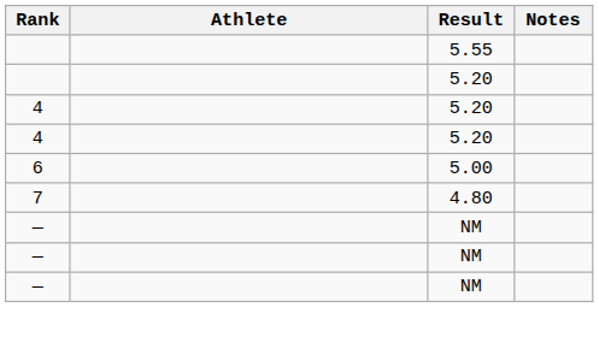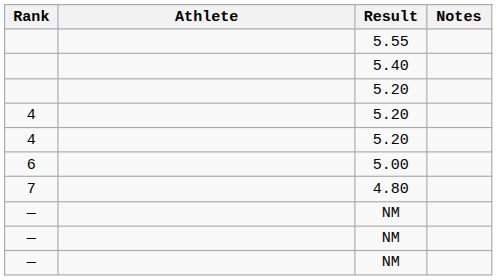+ row: 5.40
